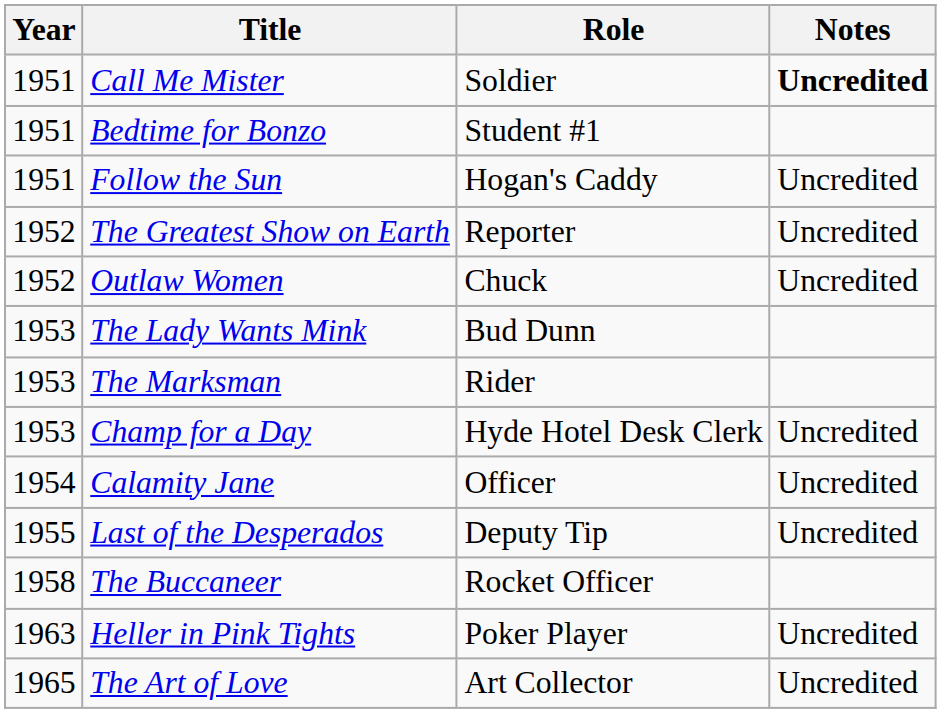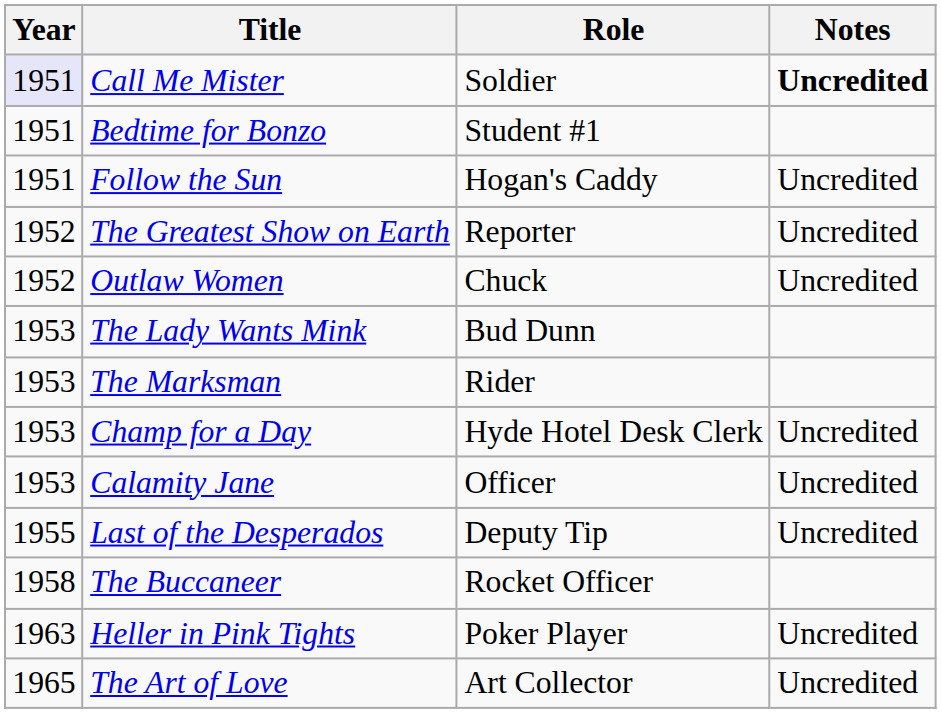Call Me Mister | Year: no background -> lavender background
Calamity Jane | Year: 1954 -> 1953
